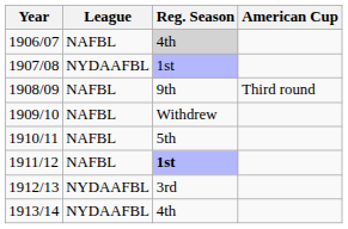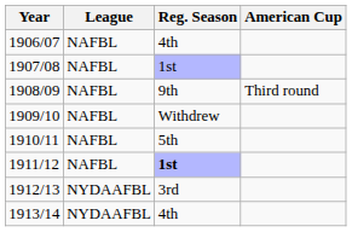1906/07 | Reg. Season: lightgrey background -> no background
1907/08 | League: NYDAAFBL -> NAFBL
